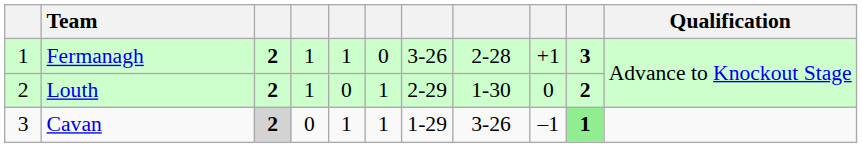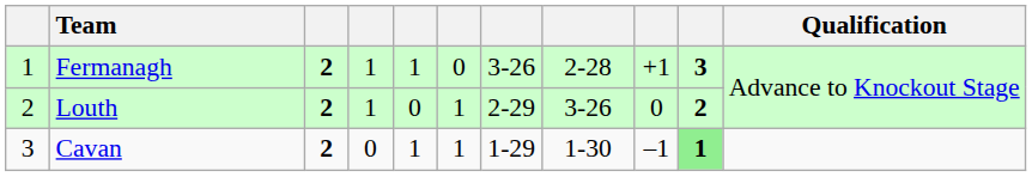Louth | column 8: 1-30 -> 3-26
Cavan | column 3: lightgrey background -> no background
Cavan | column 8: 3-26 -> 1-30
